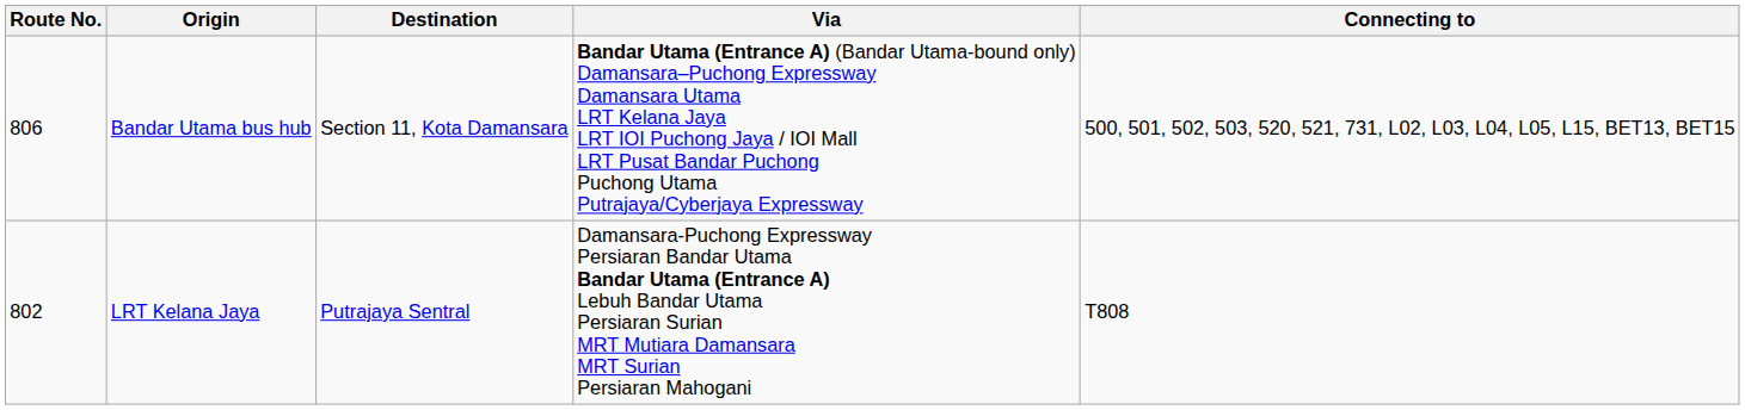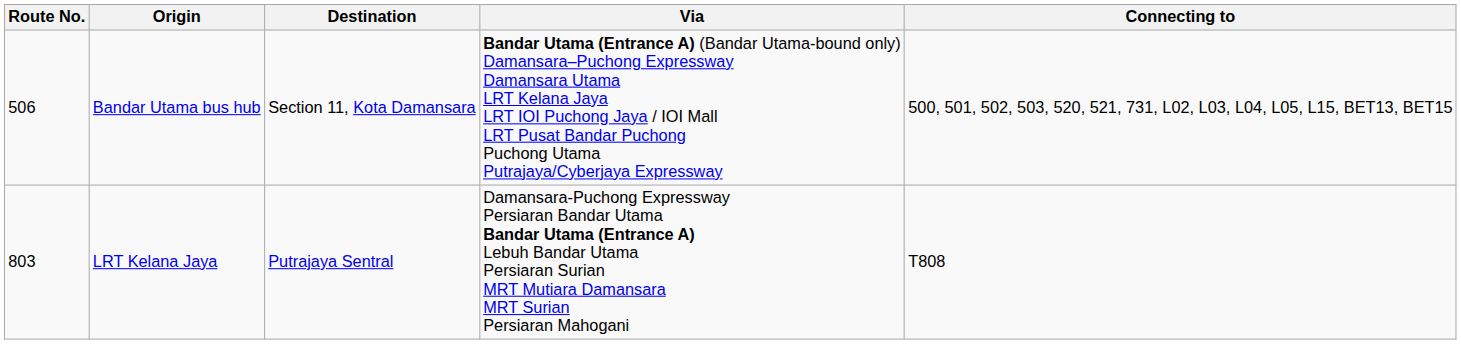Bandar Utama bus hub | Route No.: 806 -> 506
LRT Kelana Jaya | Route No.: 802 -> 803
